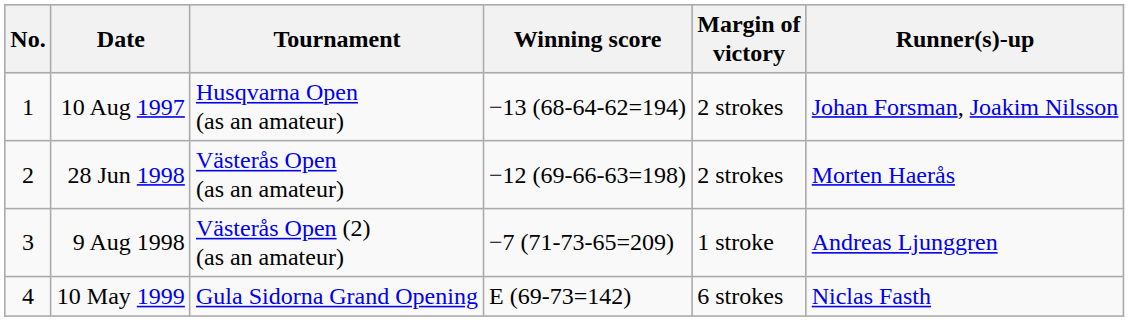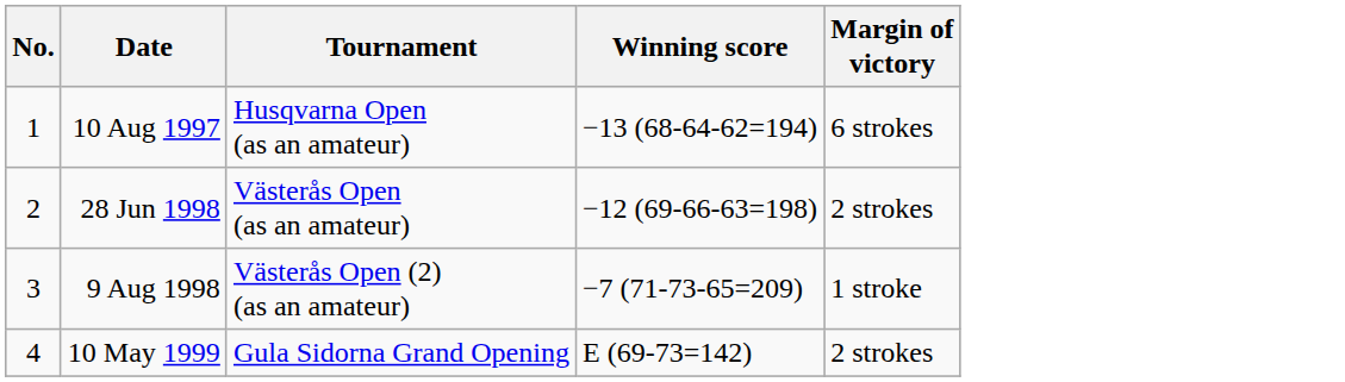- column: Runner(s)-up | Johan Forsman, Joakim Nilsson | Morten Haerås | Andreas Ljunggren | Niclas Fasth
10 Aug 1997 | Margin of victory: 2 strokes -> 6 strokes
10 May 1999 | Margin of victory: 6 strokes -> 2 strokes
